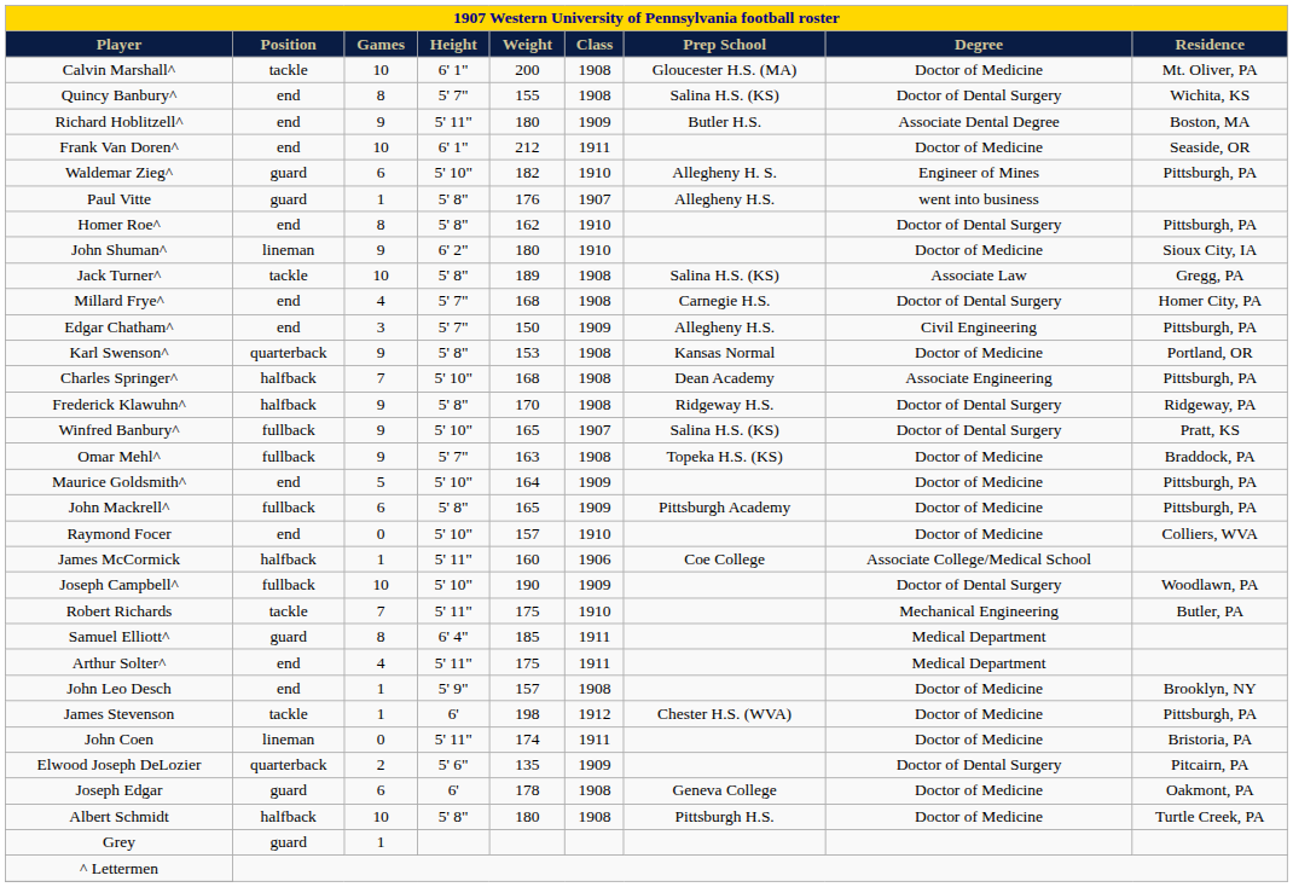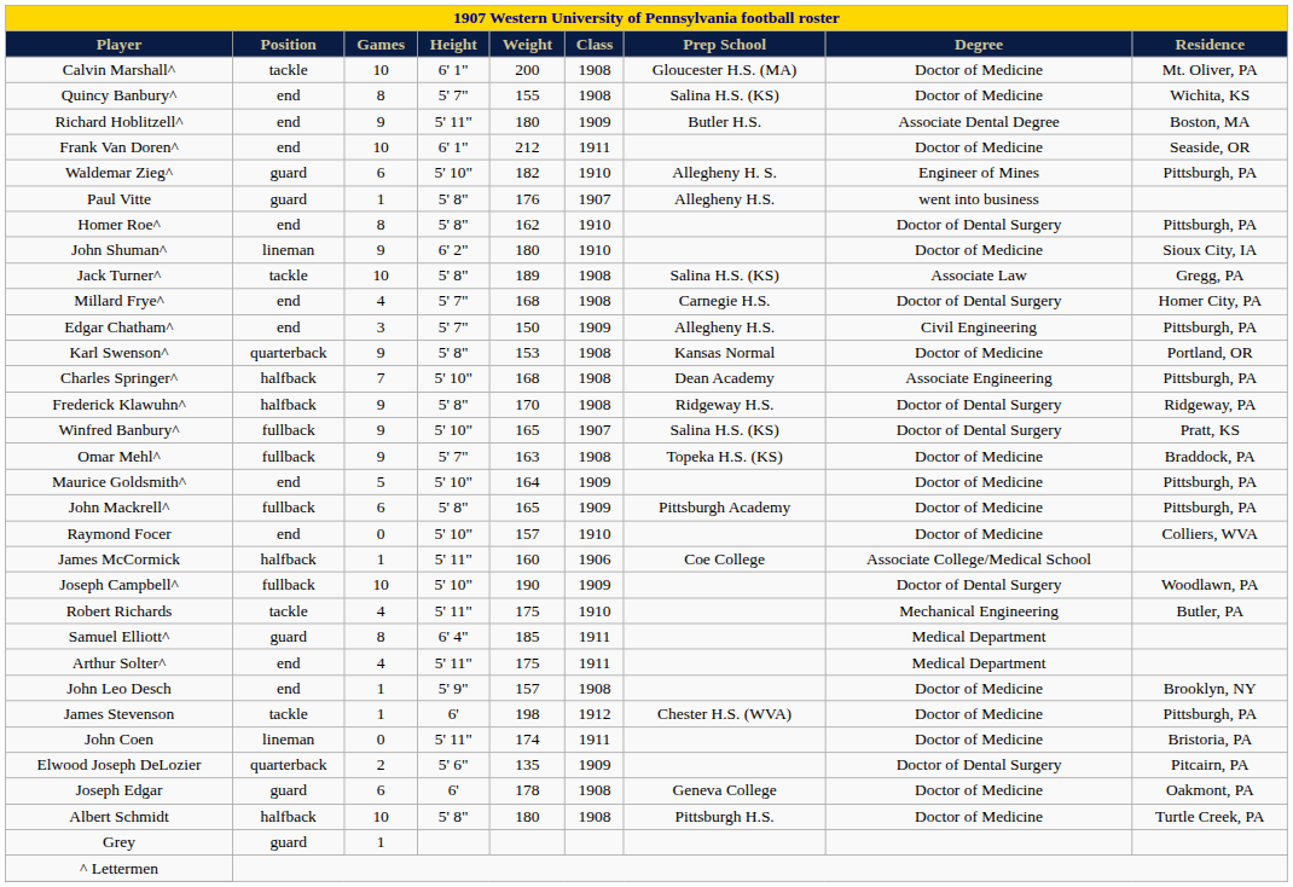Quincy Banbury^ | Degree: Doctor of Dental Surgery -> Doctor of Medicine
Robert Richards | Games: 7 -> 4
